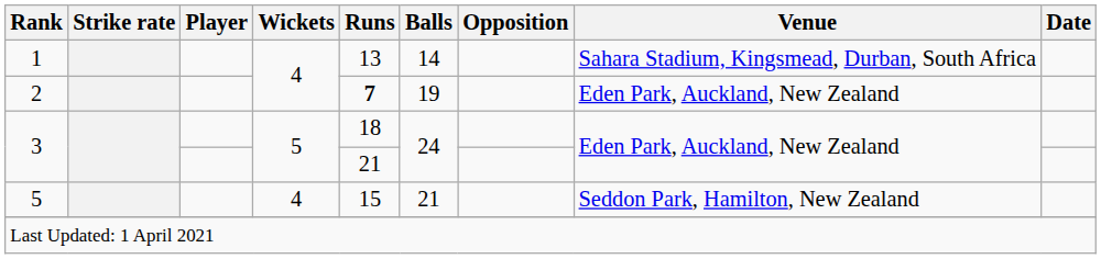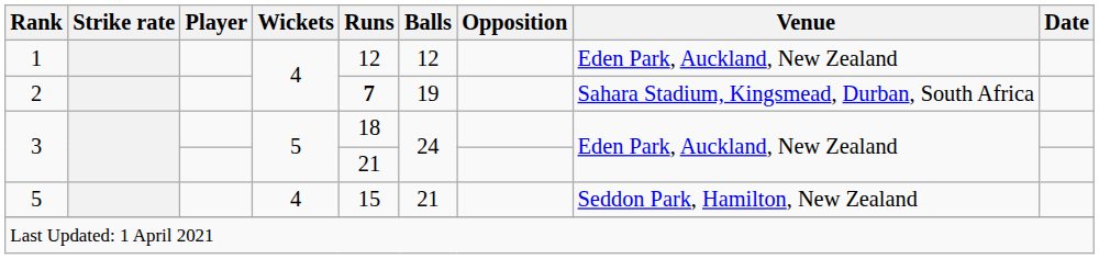1 | Runs: 13 -> 12
1 | Balls: 14 -> 12
1 | Venue: Sahara Stadium, Kingsmead, Durban, South Africa -> Eden Park, Auckland, New Zealand
2 | Venue: Eden Park, Auckland, New Zealand -> Sahara Stadium, Kingsmead, Durban, South Africa
